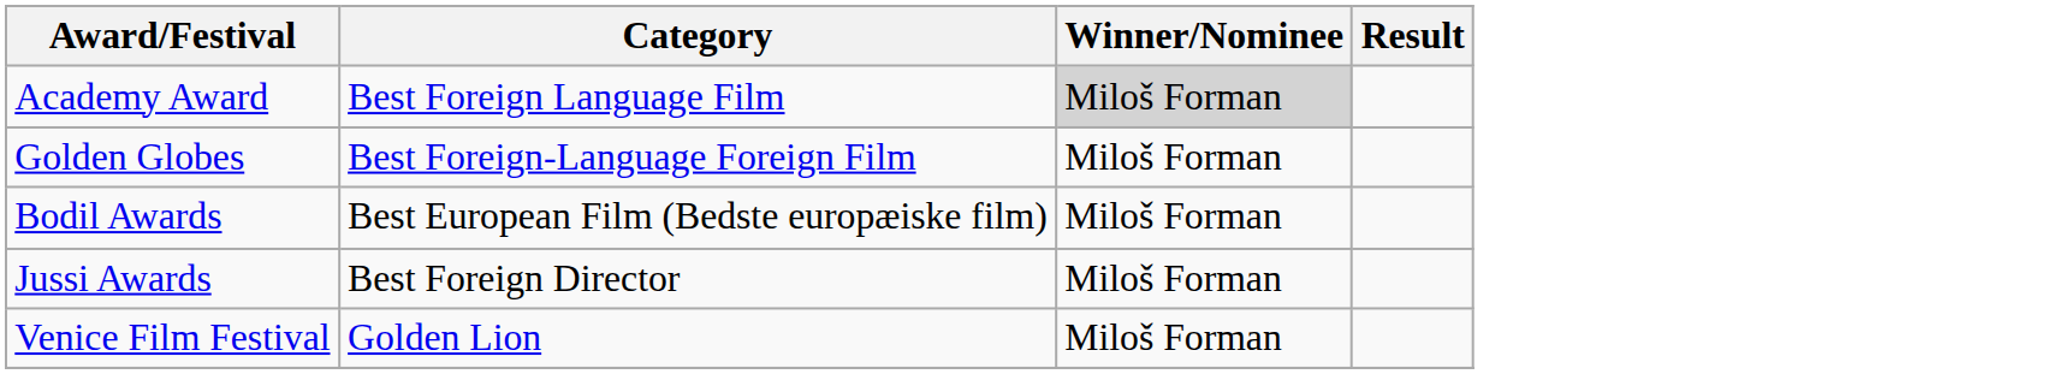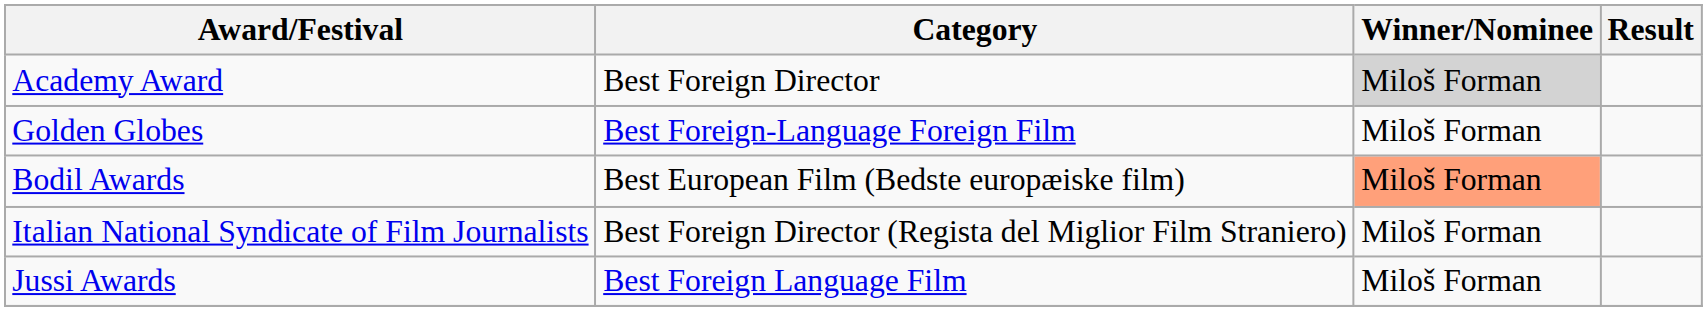Academy Award | Category: Best Foreign Language Film -> Best Foreign Director
Bodil Awards | Winner/Nominee: no background -> lightsalmon background
+ row: Italian National Syndicate of Film Journalists | Best Foreign Director (Regista del Miglior Film Straniero) | Miloš Forman
Jussi Awards | Category: Best Foreign Director -> Best Foreign Language Film
- row: Venice Film Festival | Golden Lion | Miloš Forman
